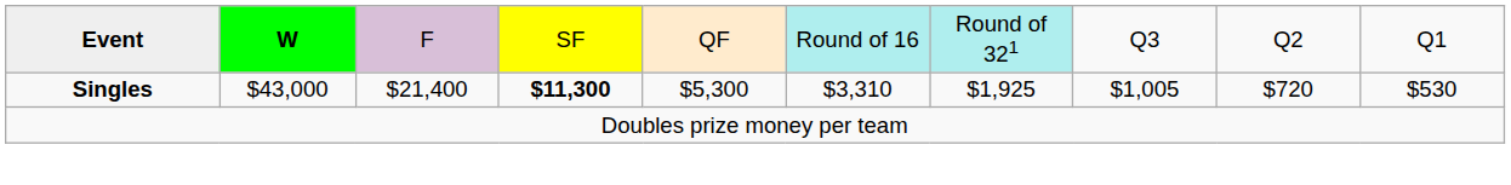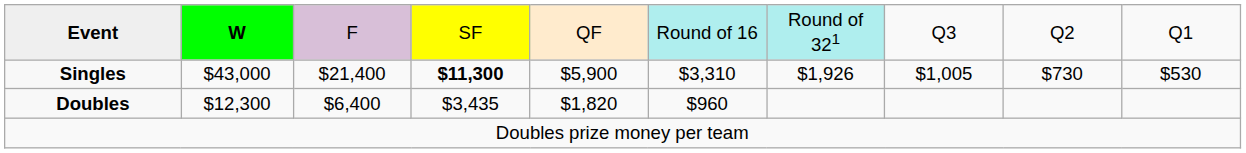Singles | column 5: $5,300 -> $5,900
Singles | column 7: $1,925 -> $1,926
Singles | column 9: $720 -> $730
+ row: Doubles | $12,300 | $6,400 | $3,435 | $1,820 | $960
